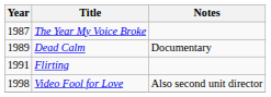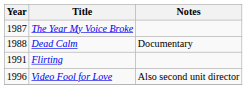Dead Calm | Year: 1989 -> 1988
Video Fool for Love | Year: 1998 -> 1996
